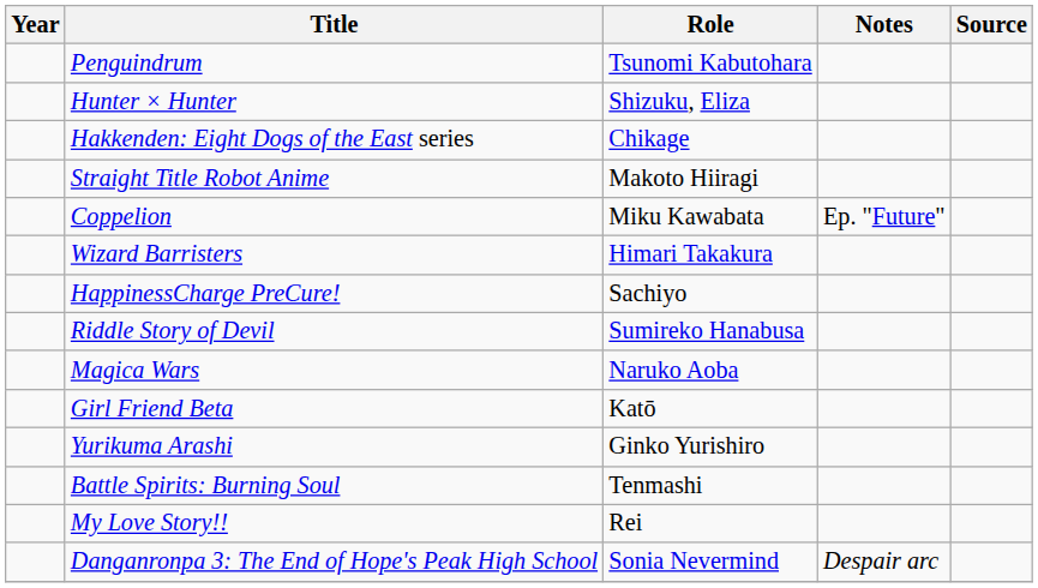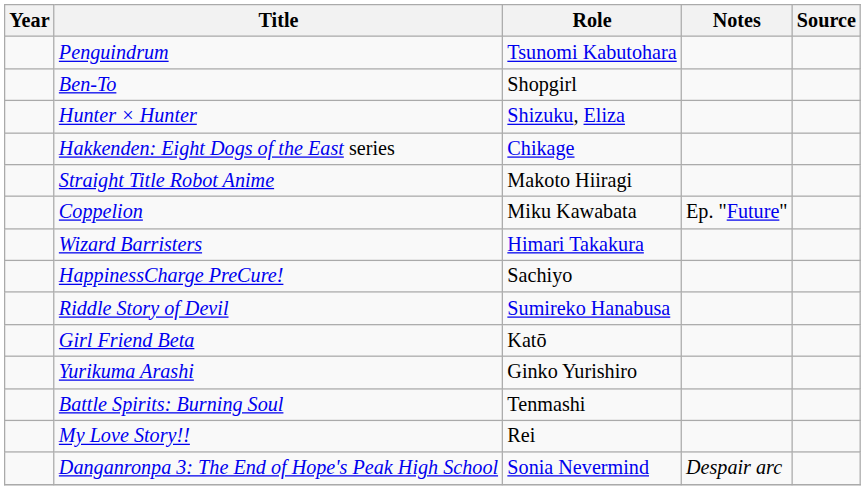+ row: Ben-To | Shopgirl
- row: Magica Wars | Naruko Aoba
